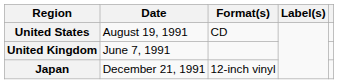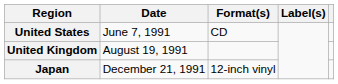United States | Date: August 19, 1991 -> June 7, 1991
United Kingdom | Date: June 7, 1991 -> August 19, 1991
